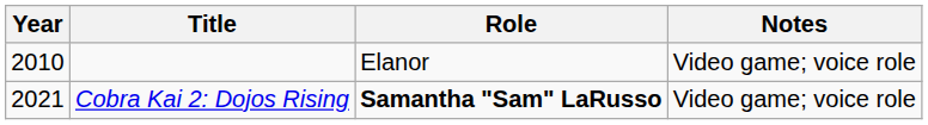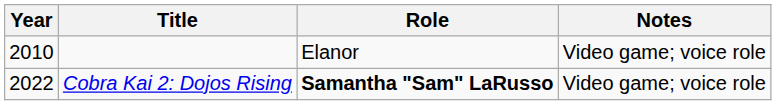Cobra Kai 2: Dojos Rising | Year: 2021 -> 2022
